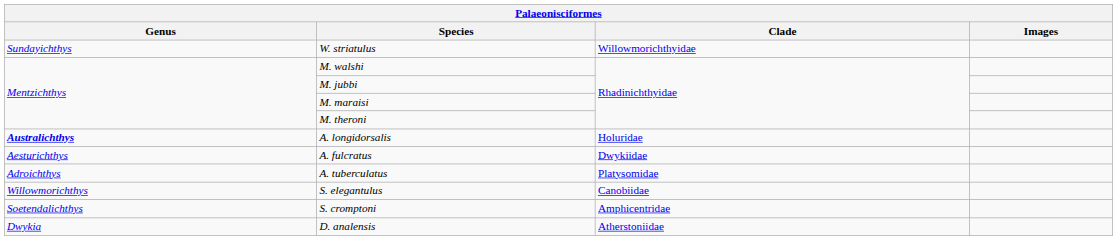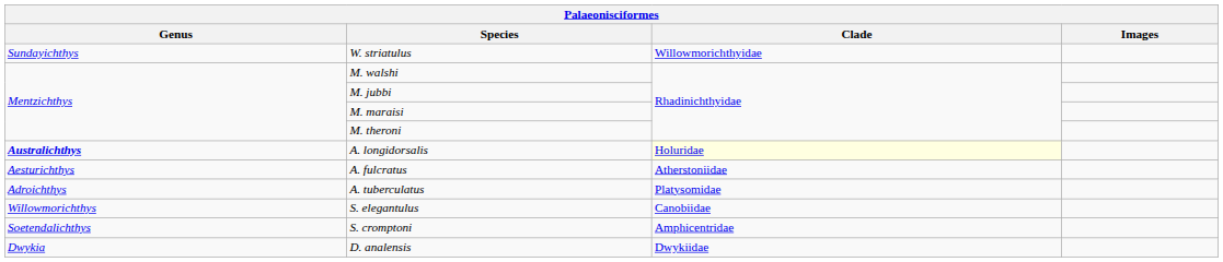A. longidorsalis | Clade: no background -> lightyellow background
A. fulcratus | Clade: Dwykiidae -> Atherstoniidae
D. analensis | Clade: Atherstoniidae -> Dwykiidae
